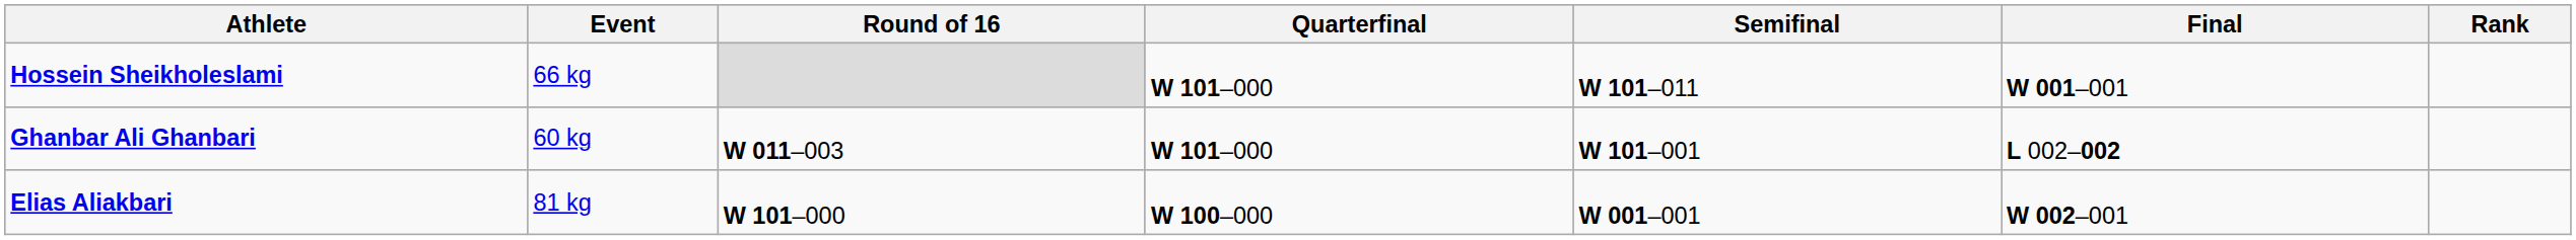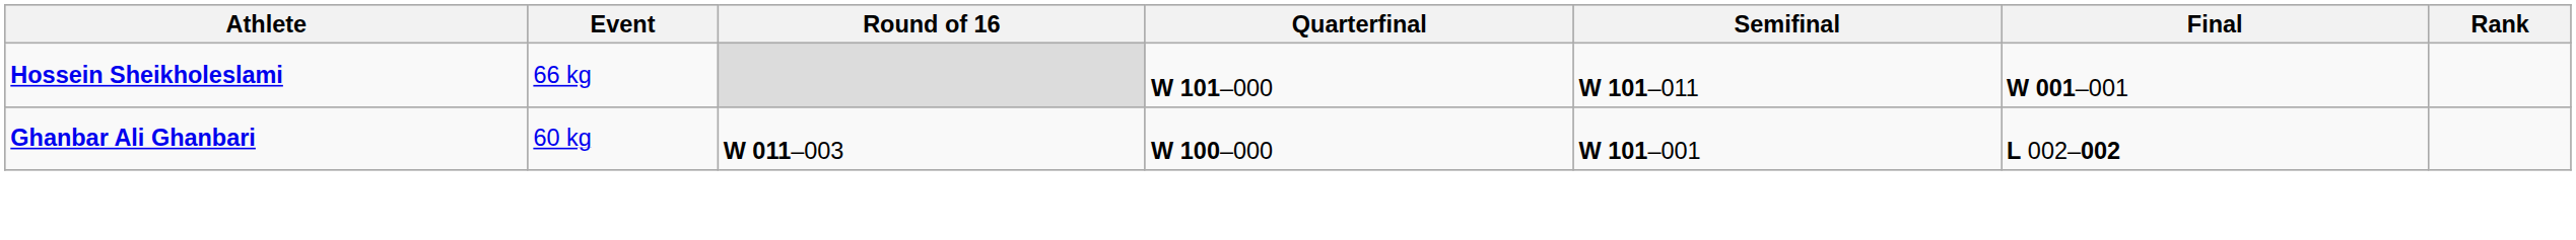Ghanbar Ali Ghanbari | Quarterfinal: W 101–000 -> W 100–000
- row: Elias Aliakbari | 81 kg | W 101–000 | W 100–000 | W 001–001 | W 002–001
